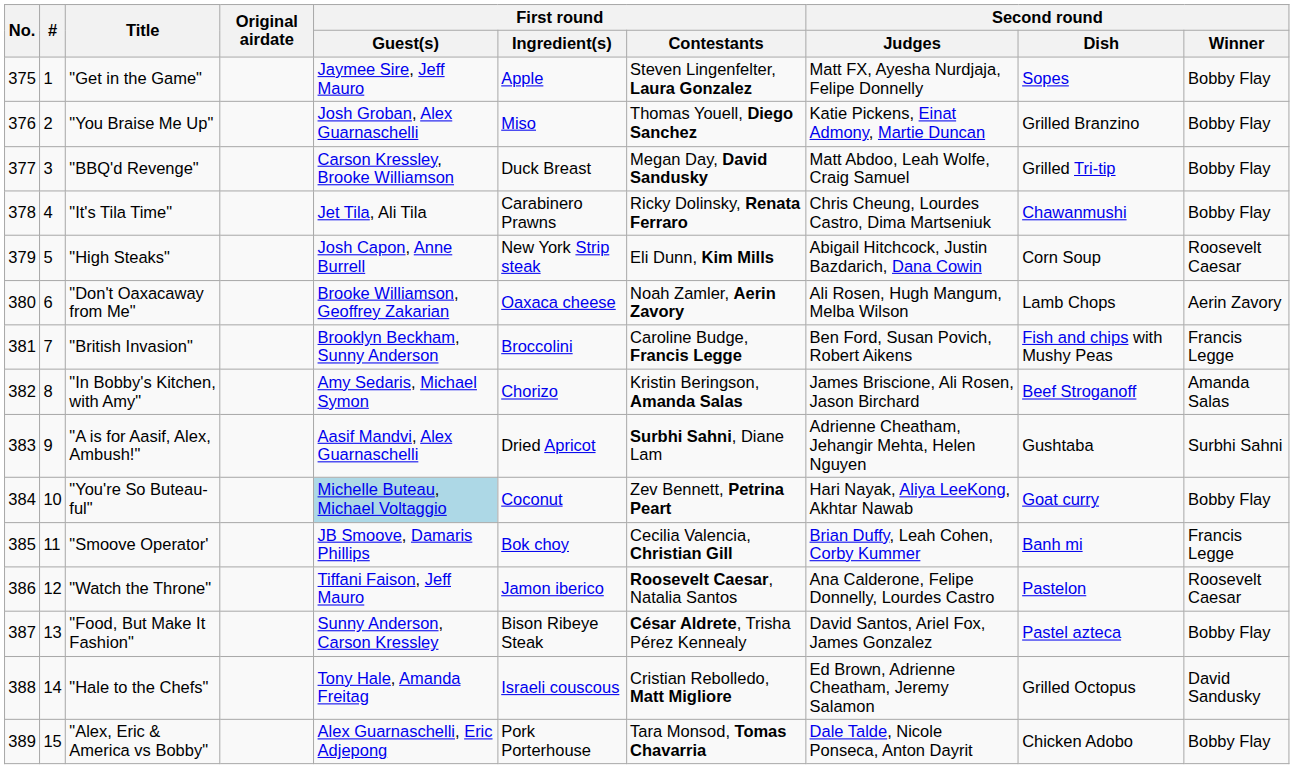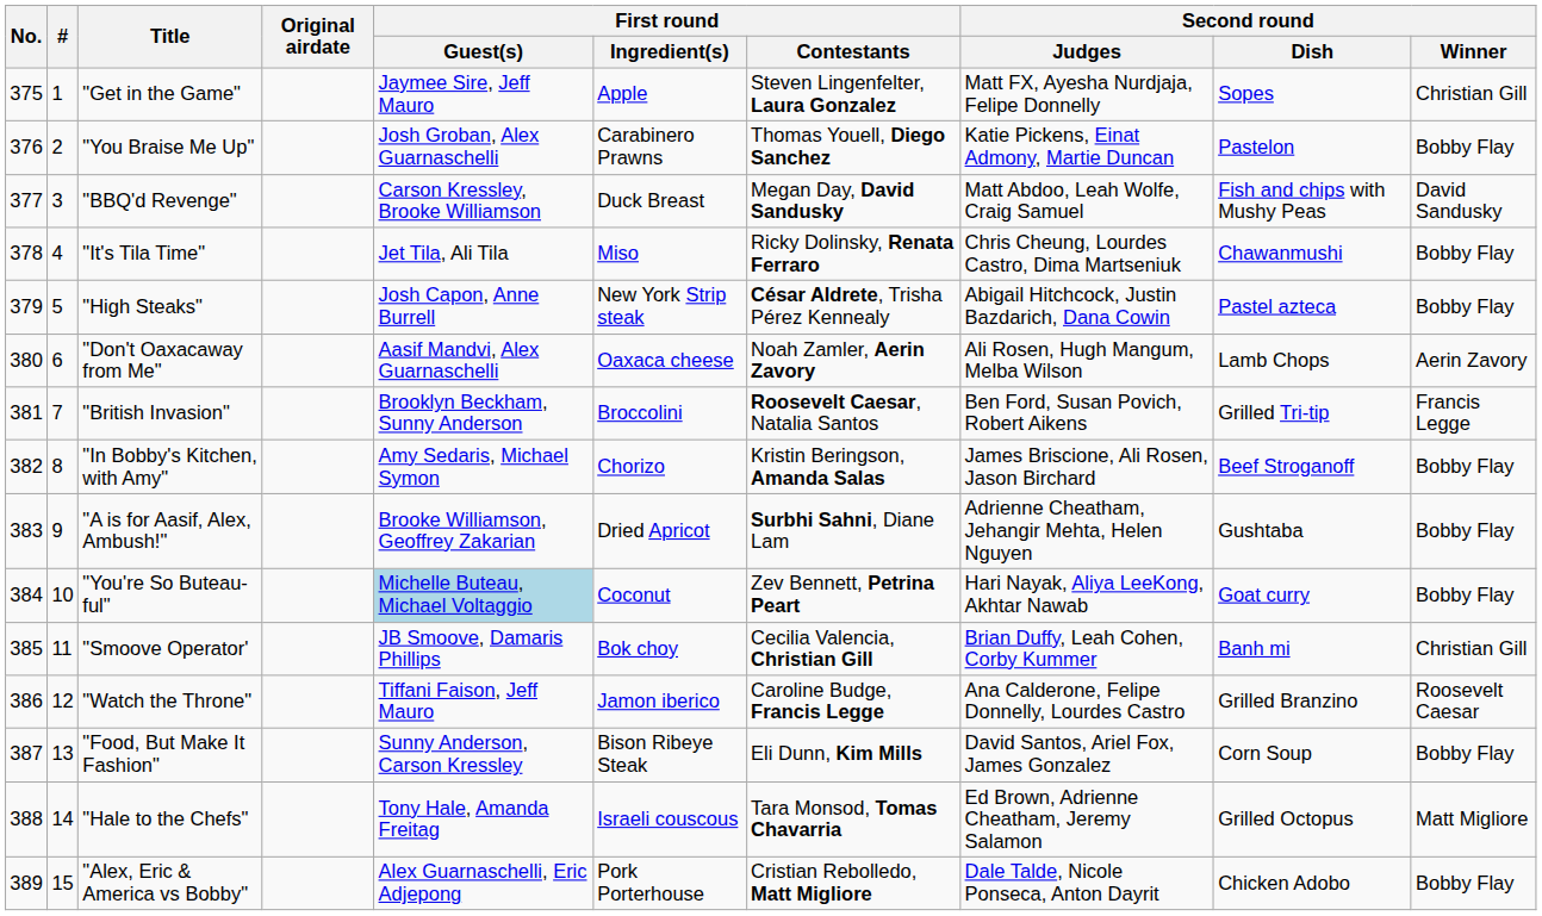"Get in the Game" | Second round / Winner: Bobby Flay -> Christian Gill
"You Braise Me Up" | First round / Ingredient(s): Miso -> Carabinero Prawns
"You Braise Me Up" | Second round / Dish: Grilled Branzino -> Pastelon
"BBQ'd Revenge" | Second round / Dish: Grilled Tri-tip -> Fish and chips with Mushy Peas
"BBQ'd Revenge" | Second round / Winner: Bobby Flay -> David Sandusky
"It's Tila Time" | First round / Ingredient(s): Carabinero Prawns -> Miso
"High Steaks" | First round / Contestants: Eli Dunn, Kim Mills -> César Aldrete, Trisha Pérez Kennealy
"High Steaks" | Second round / Dish: Corn Soup -> Pastel azteca
"High Steaks" | Second round / Winner: Roosevelt Caesar -> Bobby Flay
"Don't Oaxacaway from Me" | First round / Guest(s): Brooke Williamson, Geoffrey Zakarian -> Aasif Mandvi, Alex Guarnaschelli
"British Invasion" | First round / Contestants: Caroline Budge, Francis Legge -> Roosevelt Caesar, Natalia Santos
"British Invasion" | Second round / Dish: Fish and chips with Mushy Peas -> Grilled Tri-tip
"In Bobby's Kitchen, with Amy" | Second round / Winner: Amanda Salas -> Bobby Flay
"A is for Aasif, Alex, Ambush!" | First round / Guest(s): Aasif Mandvi, Alex Guarnaschelli -> Brooke Williamson, Geoffrey Zakarian
"A is for Aasif, Alex, Ambush!" | Second round / Winner: Surbhi Sahni -> Bobby Flay
"Smoove Operator' | Second round / Winner: Francis Legge -> Christian Gill
"Watch the Throne" | First round / Contestants: Roosevelt Caesar, Natalia Santos -> Caroline Budge, Francis Legge
"Watch the Throne" | Second round / Dish: Pastelon -> Grilled Branzino
"Food, But Make It Fashion" | First round / Contestants: César Aldrete, Trisha Pérez Kennealy -> Eli Dunn, Kim Mills
"Food, But Make It Fashion" | Second round / Dish: Pastel azteca -> Corn Soup
"Hale to the Chefs" | First round / Contestants: Cristian Rebolledo, Matt Migliore -> Tara Monsod, Tomas Chavarria
"Hale to the Chefs" | Second round / Winner: David Sandusky -> Matt Migliore
"Alex, Eric & America vs Bobby" | First round / Contestants: Tara Monsod, Tomas Chavarria -> Cristian Rebolledo, Matt Migliore
